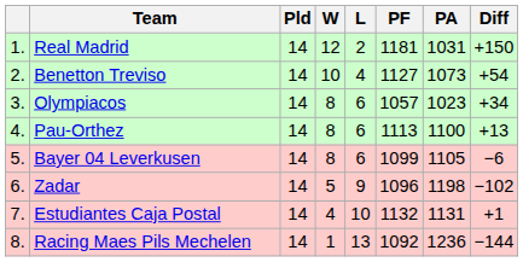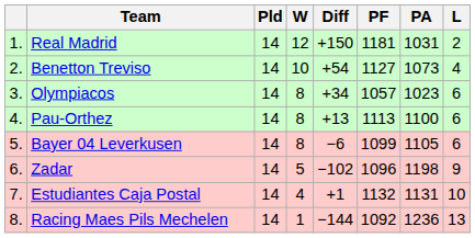columns swapped: L <-> Diff
